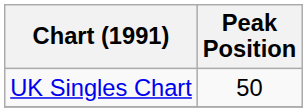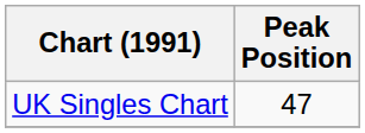UK Singles Chart | Peak Position: 50 -> 47
